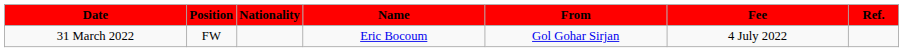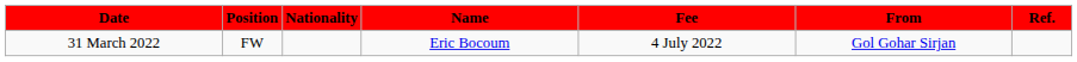columns swapped: From <-> Fee
